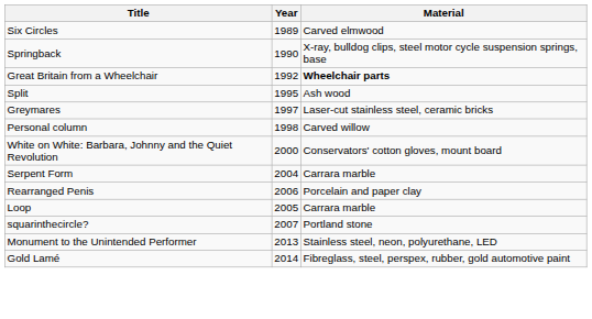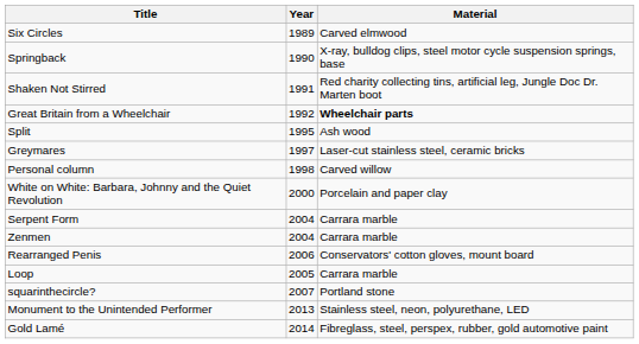+ row: Shaken Not Stirred | 1991 | Red charity collecting tins, artificial leg, Jungle Doc Dr. Marten boot
White on White: Barbara, Johnny and the Quiet Revolution | Material: Conservators' cotton gloves, mount board -> Porcelain and paper clay
+ row: Zenmen | 2004 | Carrara marble
Rearranged Penis | Material: Porcelain and paper clay -> Conservators' cotton gloves, mount board
